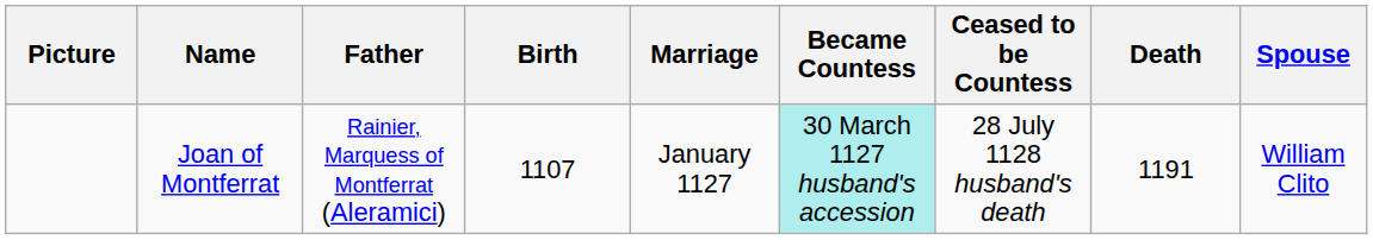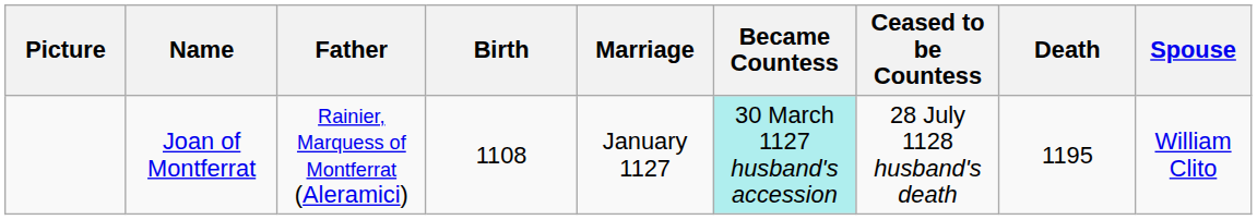Joan of Montferrat | Birth: 1107 -> 1108
Joan of Montferrat | Death: 1191 -> 1195
